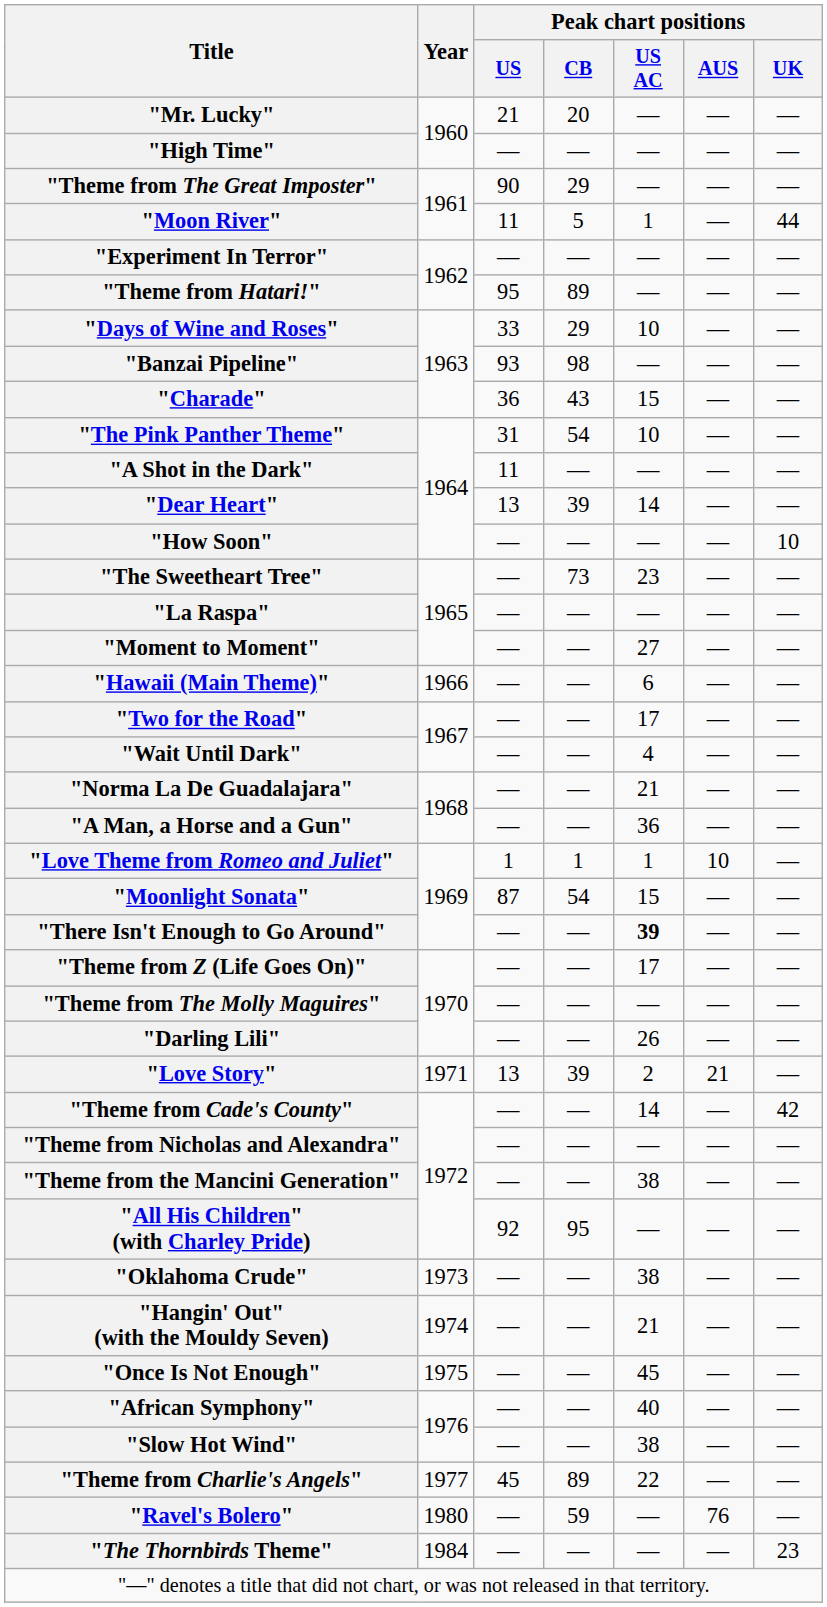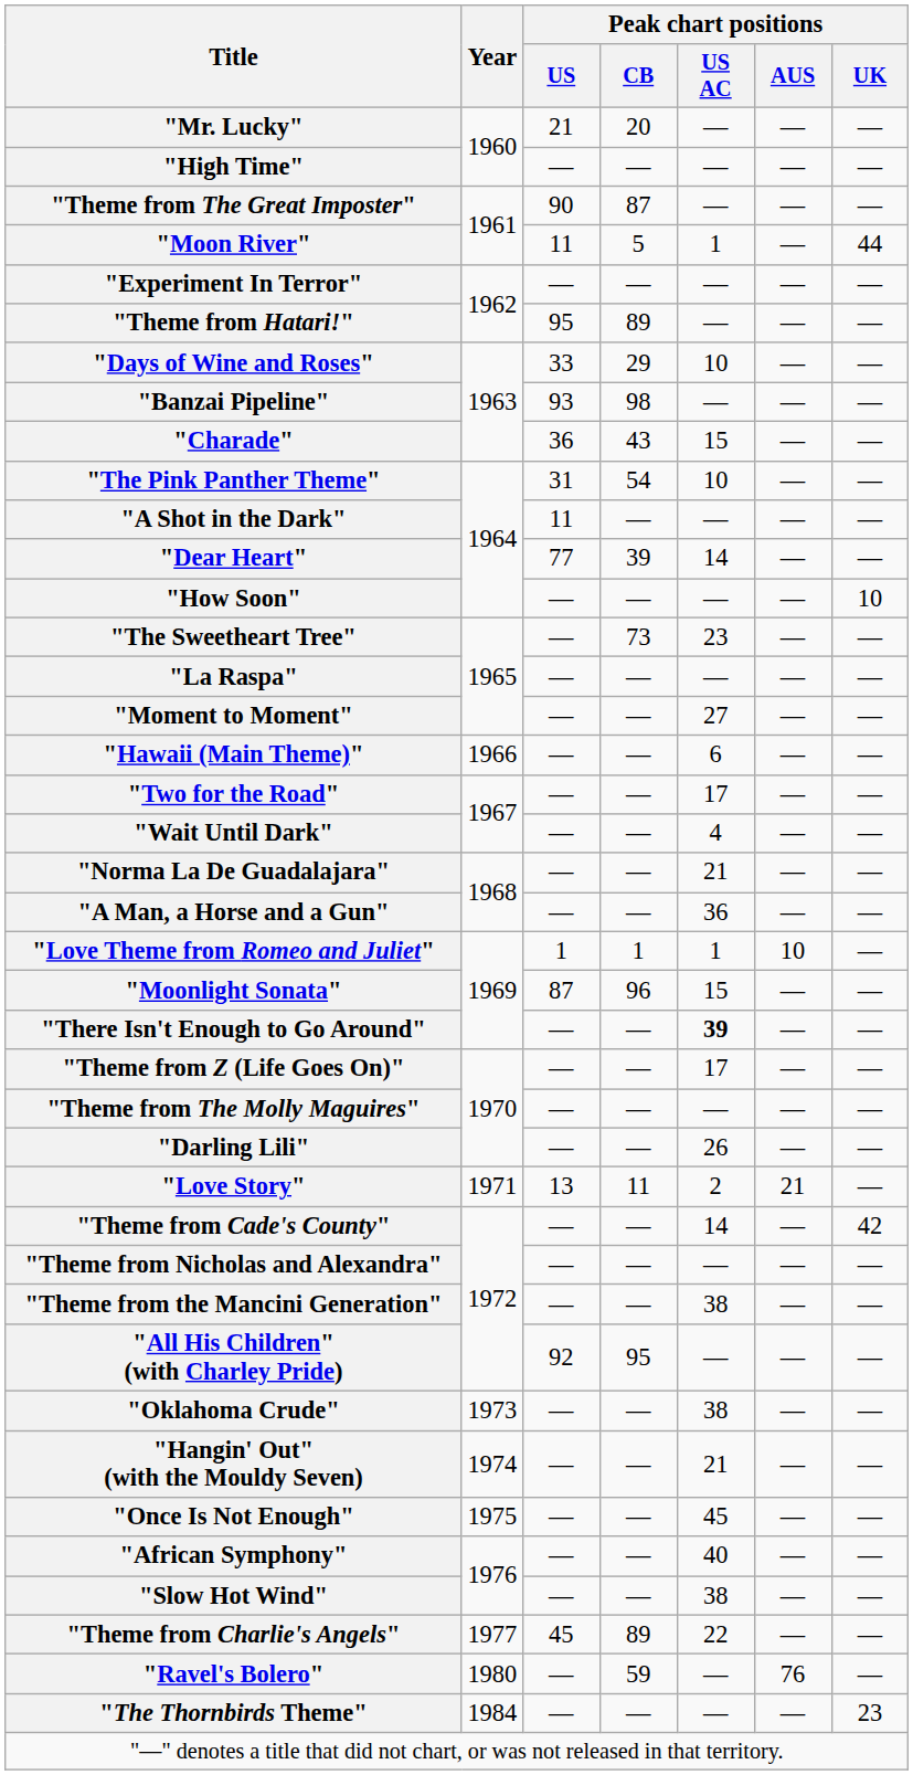"Theme from The Great Imposter" | Peak chart positions / CB: 29 -> 87
"Dear Heart" | Peak chart positions / US: 13 -> 77
"Moonlight Sonata" | Peak chart positions / CB: 54 -> 96
"Love Story" | Peak chart positions / CB: 39 -> 11
